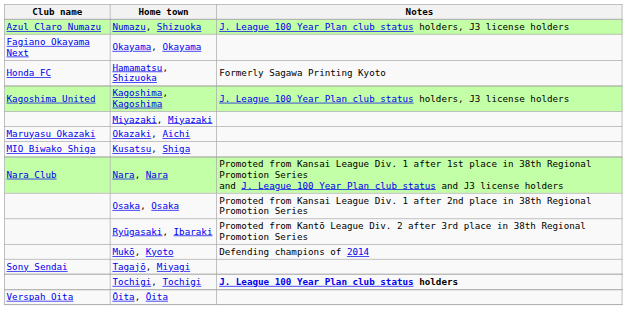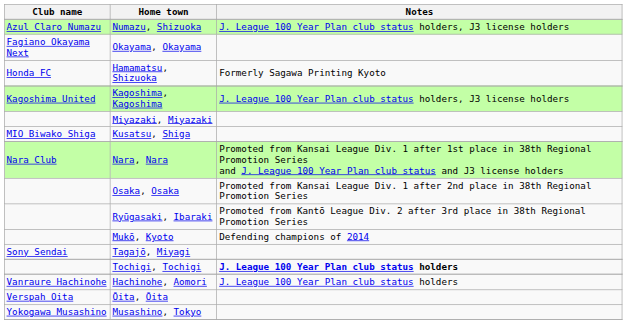- row: Maruyasu Okazaki | Okazaki, Aichi
+ row: Vanraure Hachinohe | Hachinohe, Aomori | J. League 100 Year Plan club status holders
+ row: Yokogawa Musashino | Musashino, Tokyo
